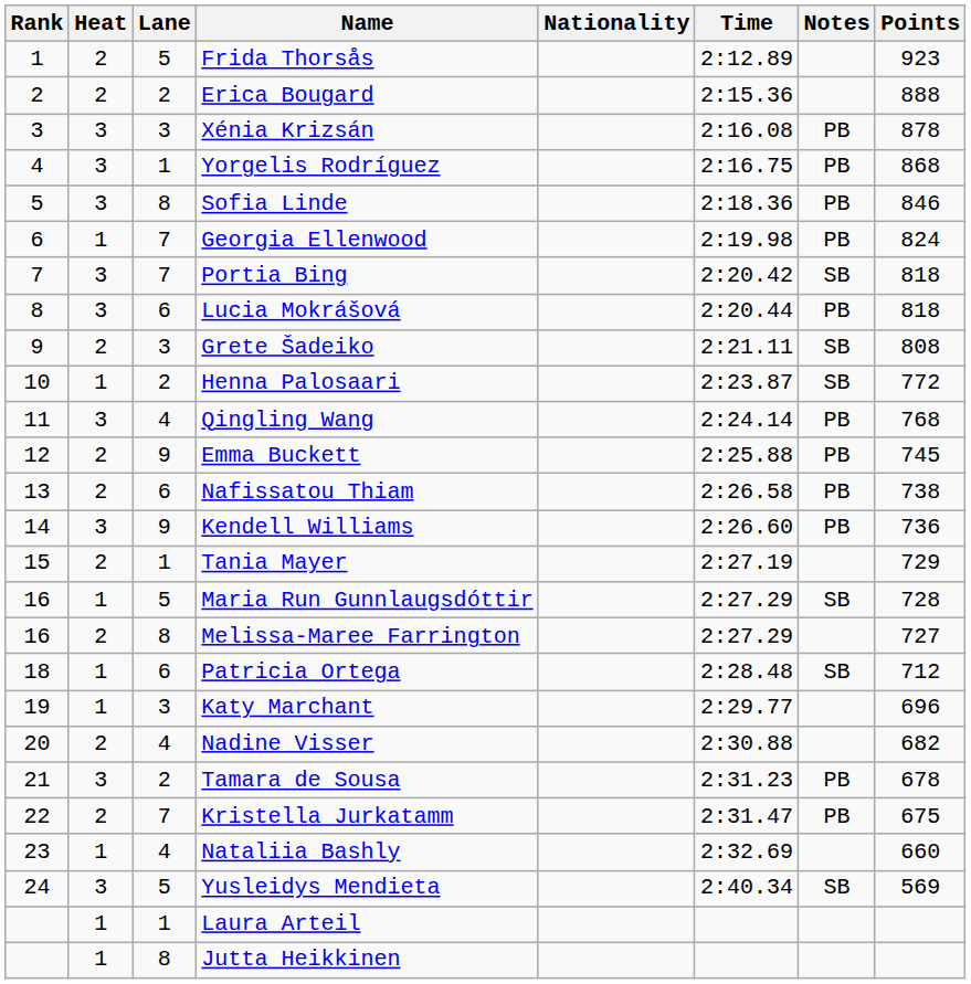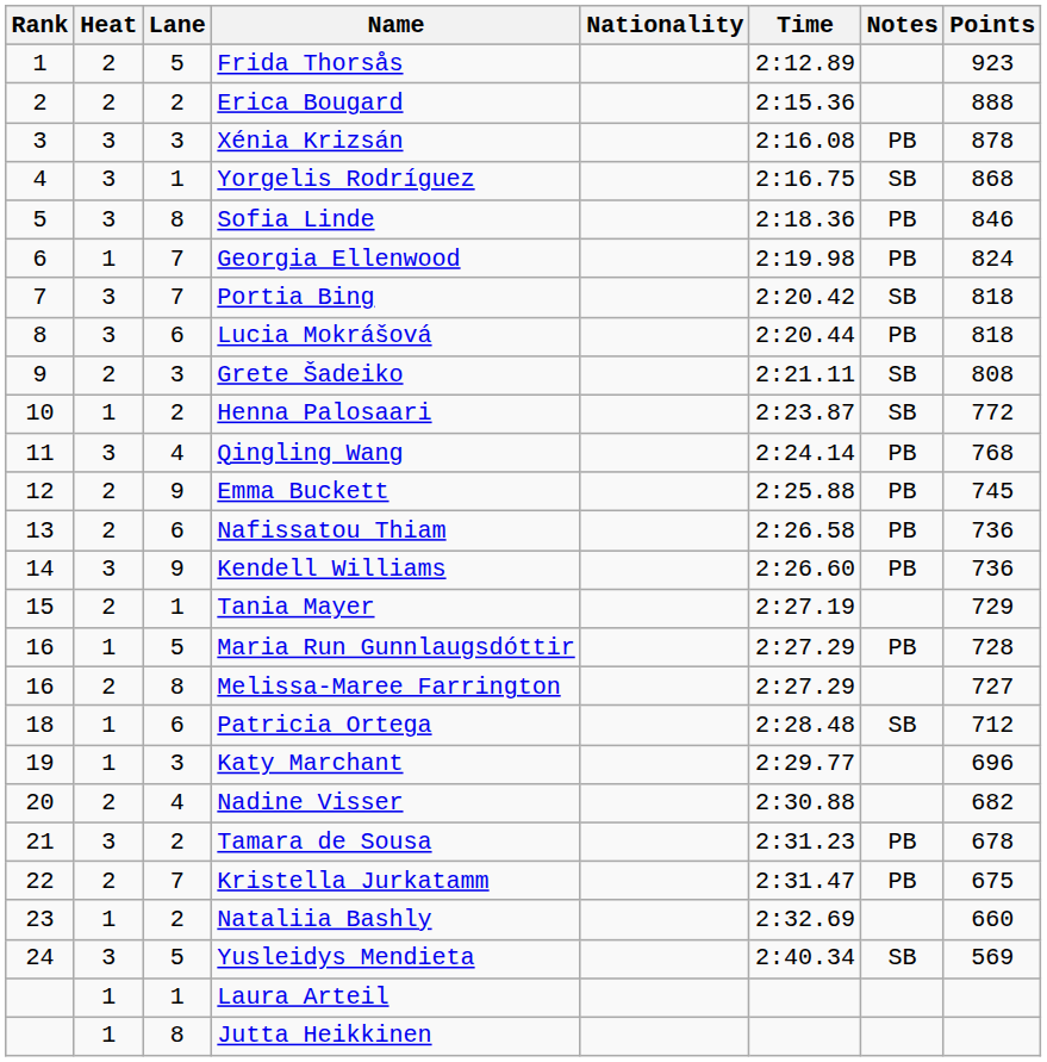Yorgelis Rodríguez | Notes: PB -> SB
Nafissatou Thiam | Points: 738 -> 736
Maria Run Gunnlaugsdóttir | Notes: SB -> PB
Nataliia Bashly | Lane: 4 -> 2
